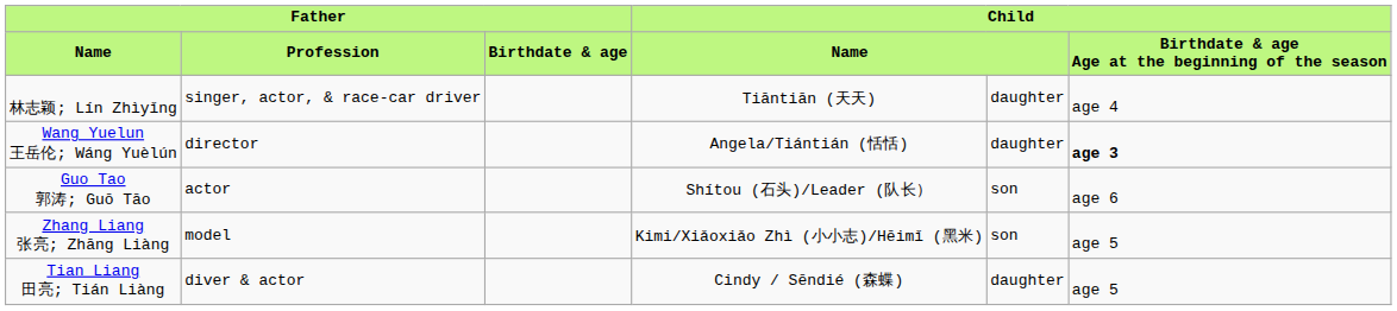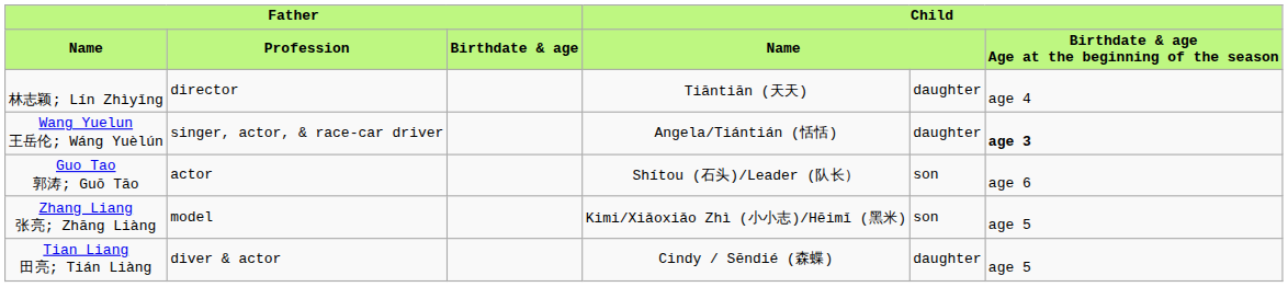林志颖; Lín Zhìyǐng | column 2: singer, actor, & race-car driver -> director
Wang Yuelun 王岳伦; Wáng Yuèlún | column 2: director -> singer, actor, & race-car driver
